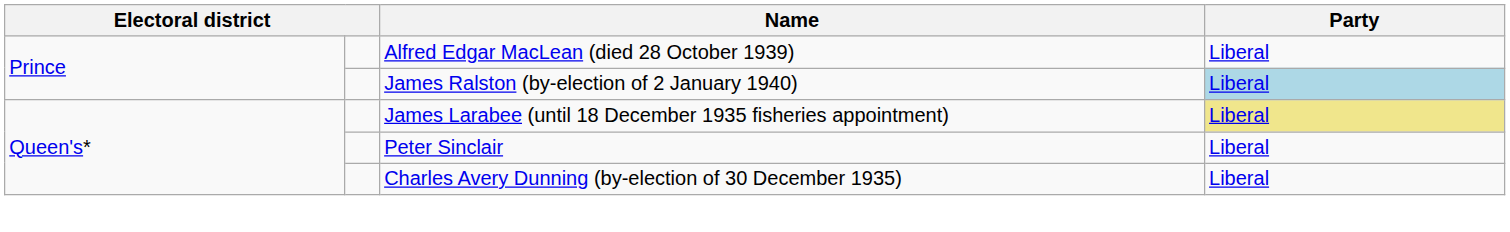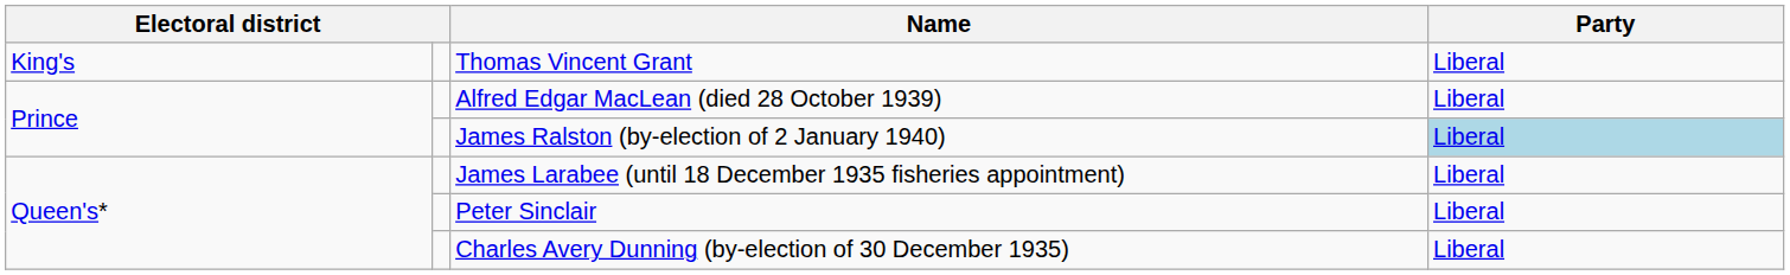+ row: King's | Thomas Vincent Grant | Liberal
James Larabee (until 18 December 1935 fisheries appointment) | Party: khaki background -> no background
